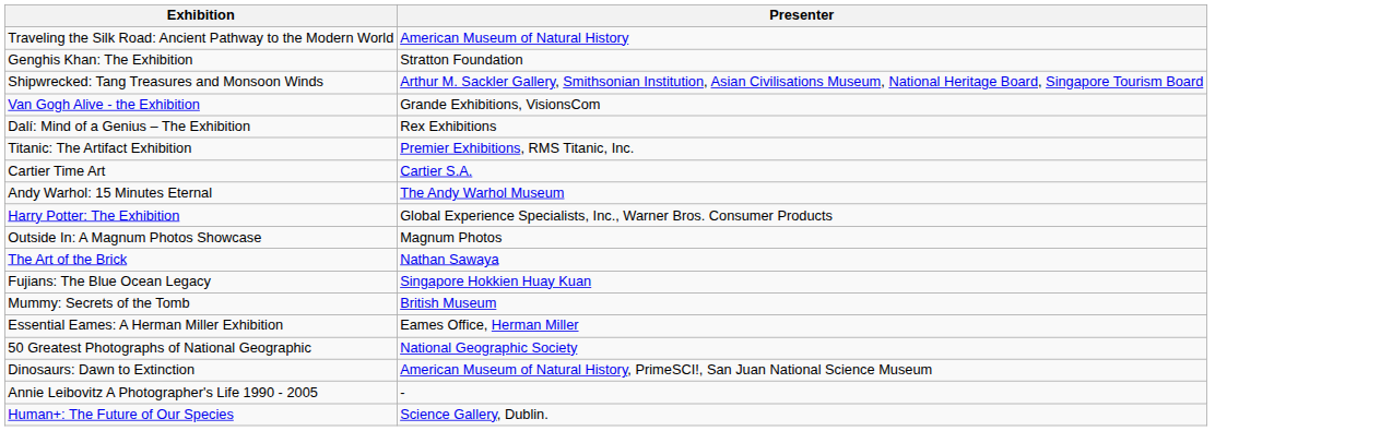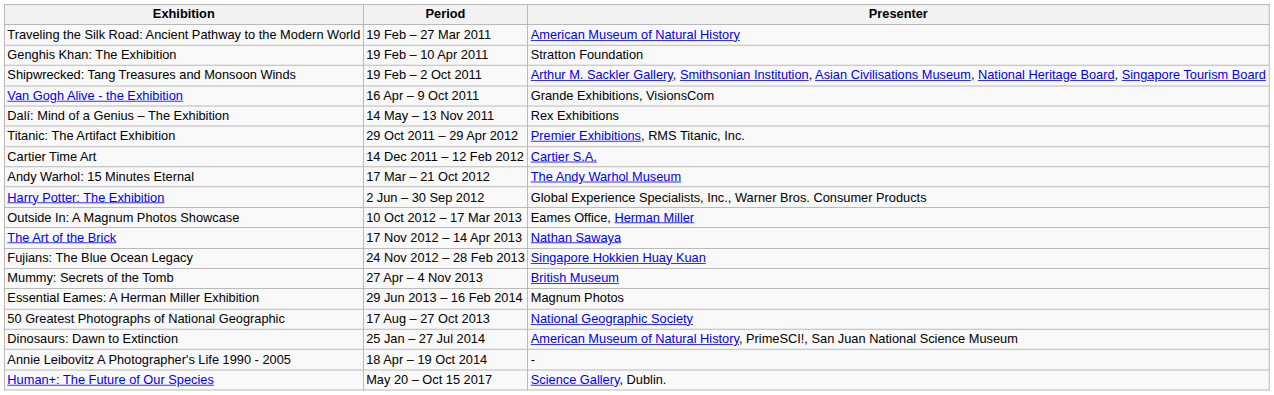+ column: Period | 19 Feb – 27 Mar 2011 | 19 Feb – 10 Apr 2011 | 19 Feb – 2 Oct 2011 | 16 Apr – 9 Oct 2011 | 14 May – 13 Nov 2011 | 29 Oct 2011 – 29 Apr 2012 | 14 Dec 2011 – 12 Feb 2012 | 17 Mar – 21 Oct 2012 | 2 Jun – 30 Sep 2012 | 10 Oct 2012 – 17 Mar 2013 | 17 Nov 2012 – 14 Apr 2013 | 24 Nov 2012 – 28 Feb 2013 | 27 Apr – 4 Nov 2013 | 29 Jun 2013 – 16 Feb 2014 | 17 Aug – 27 Oct 2013 | 25 Jan – 27 Jul 2014 | 18 Apr – 19 Oct 2014 | May 20 – Oct 15 2017
Outside In: A Magnum Photos Showcase | Presenter: Magnum Photos -> Eames Office, Herman Miller
Essential Eames: A Herman Miller Exhibition | Presenter: Eames Office, Herman Miller -> Magnum Photos
